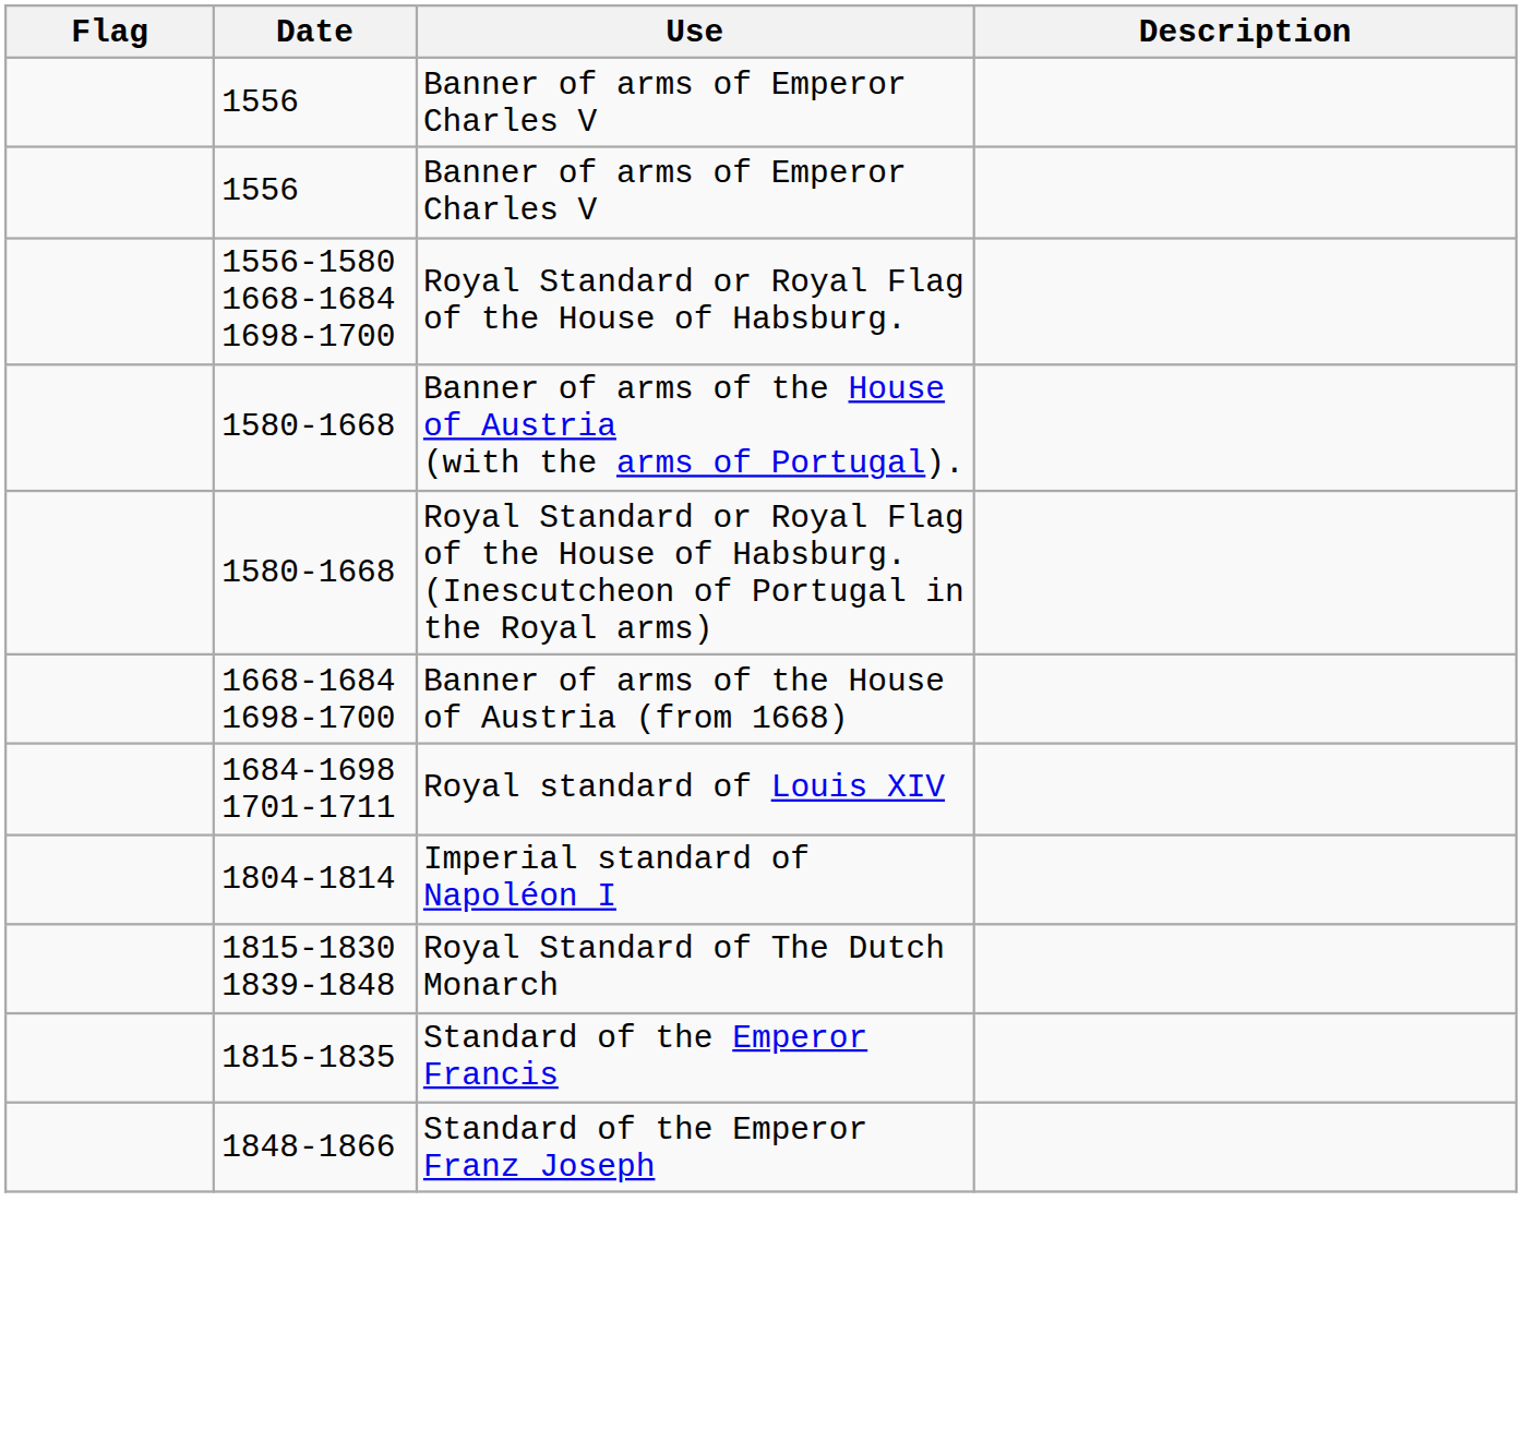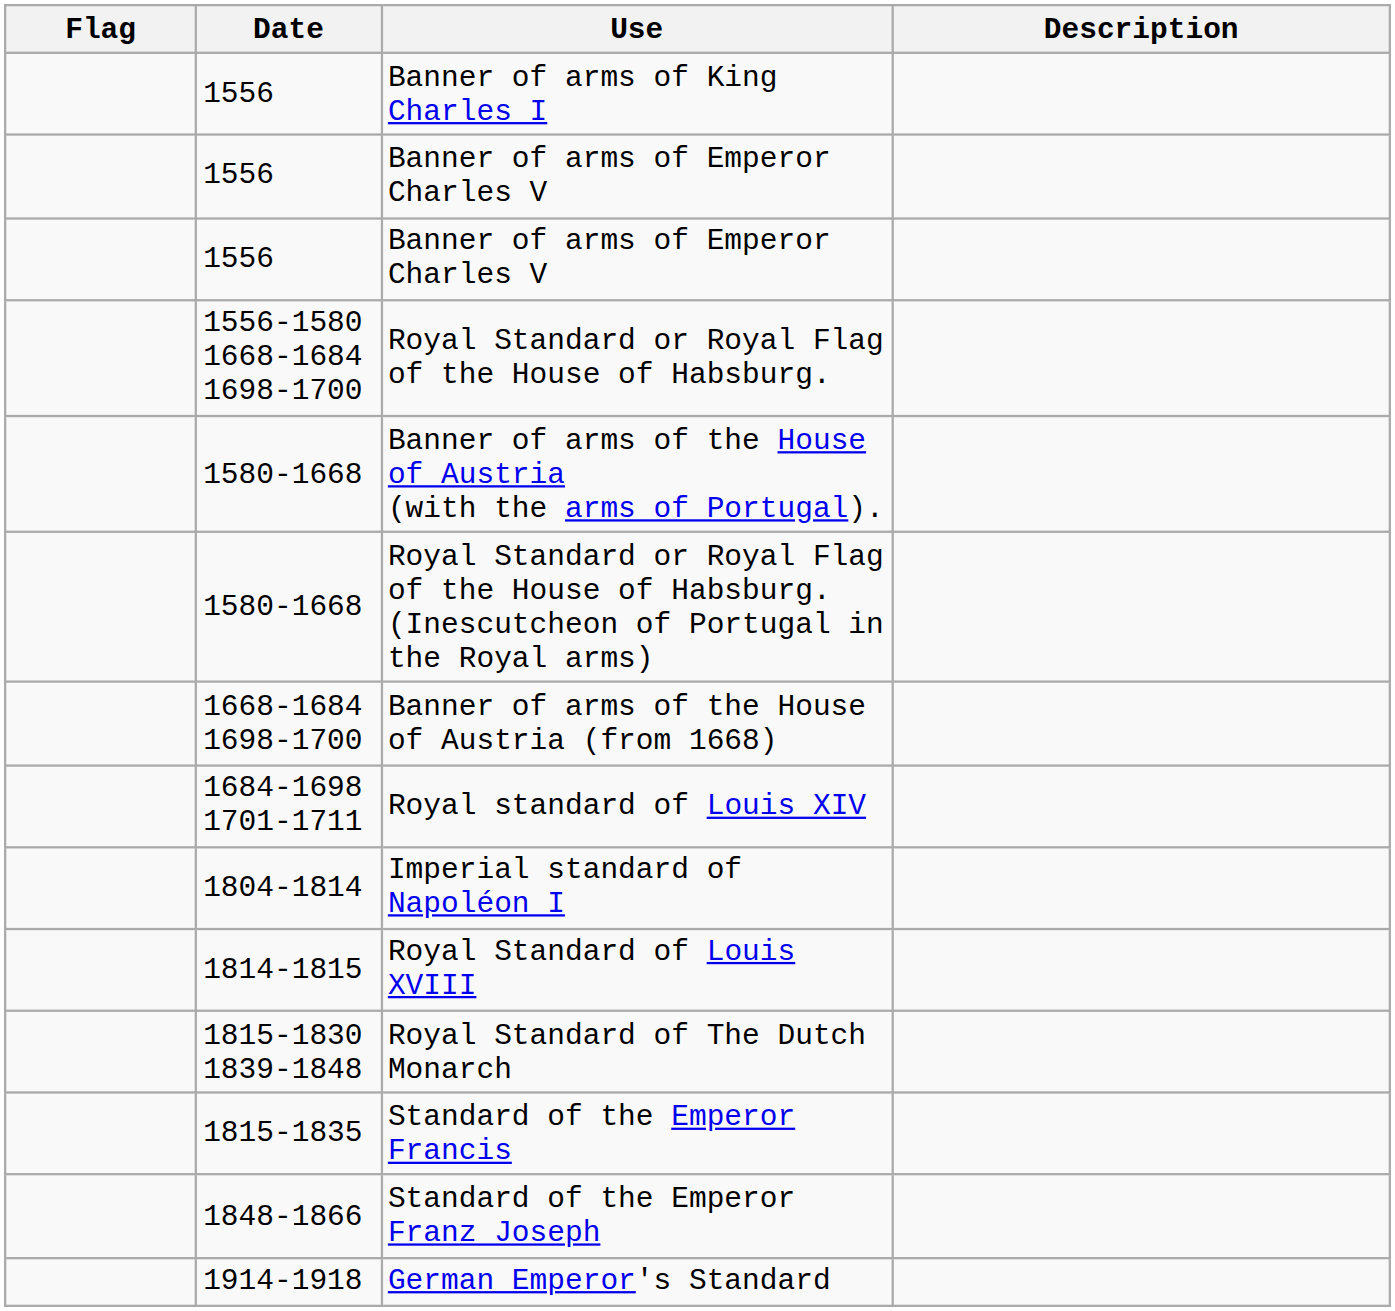+ row: 1556 | Banner of arms of King Charles I
+ row: 1814-1815 | Royal Standard of Louis XVIII
+ row: 1914-1918 | German Emperor's Standard
